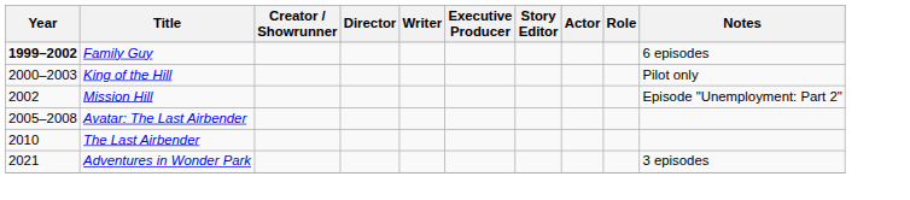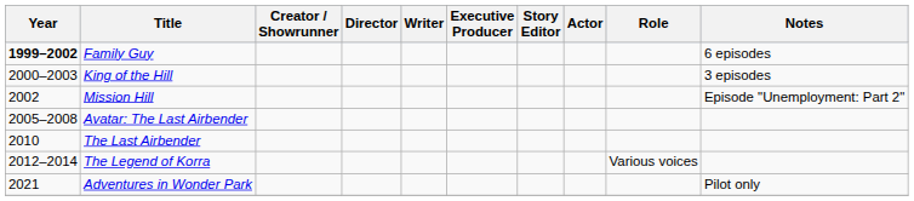King of the Hill | Notes: Pilot only -> 3 episodes
+ row: 2012–2014 | The Legend of Korra | Various voices
Adventures in Wonder Park | Notes: 3 episodes -> Pilot only
